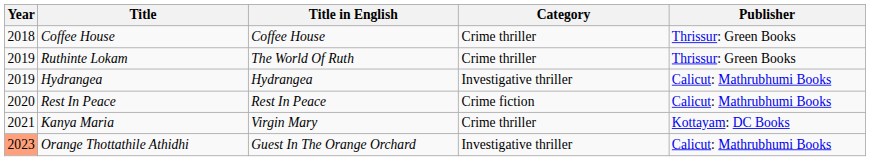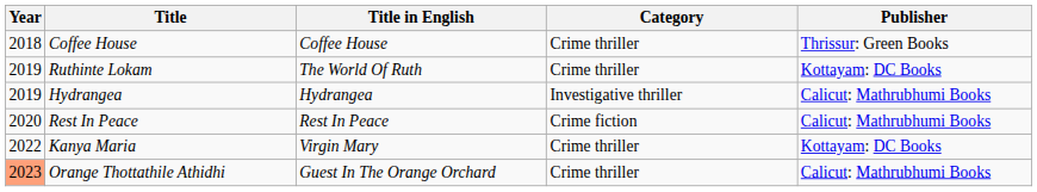Ruthinte Lokam | Publisher: Thrissur: Green Books -> Kottayam: DC Books
Kanya Maria | Year: 2021 -> 2022
Orange Thottathile Athidhi | Category: Investigative thriller -> Crime thriller
